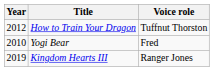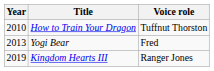How to Train Your Dragon | Year: 2012 -> 2010
Yogi Bear | Year: 2010 -> 2013
